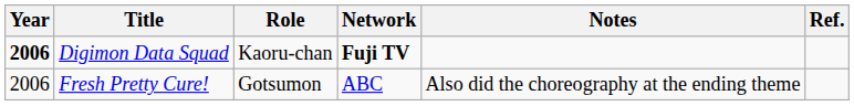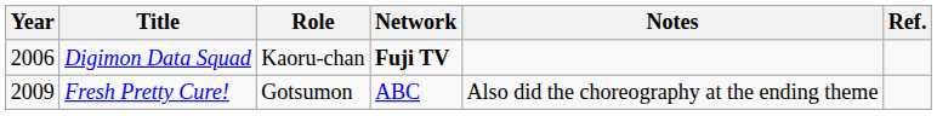Digimon Data Squad | Year: bold -> normal
Fresh Pretty Cure! | Year: 2006 -> 2009
